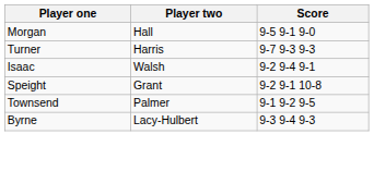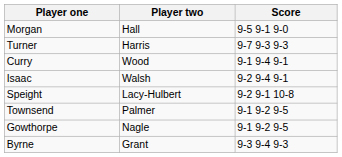+ row: Curry | Wood | 9-1 9-4 9-1
Speight | Player two: Grant -> Lacy-Hulbert
+ row: Gowthorpe | Nagle | 9-1 9-2 9-5
Byrne | Player two: Lacy-Hulbert -> Grant
